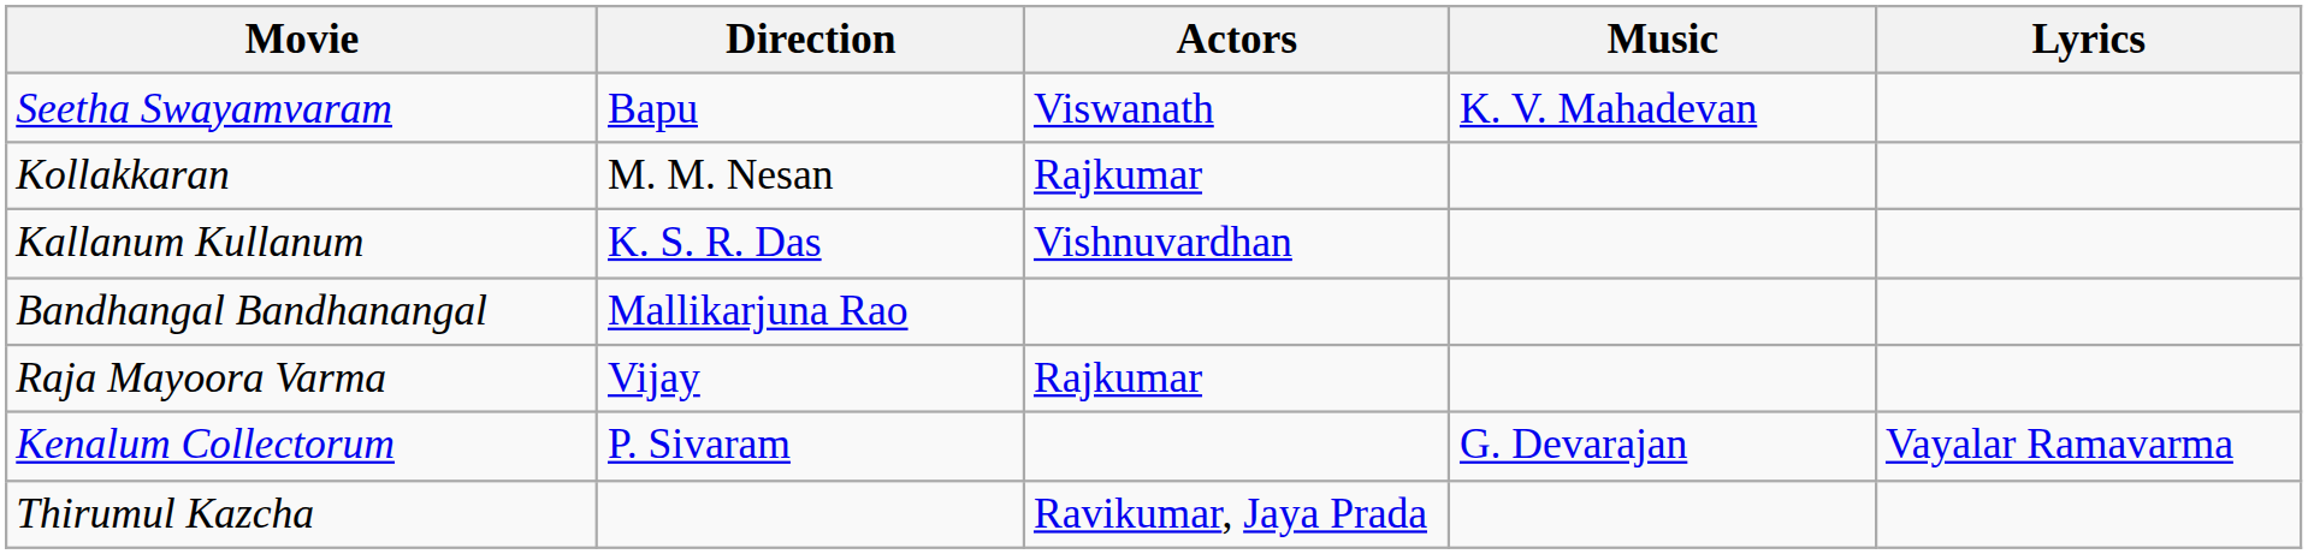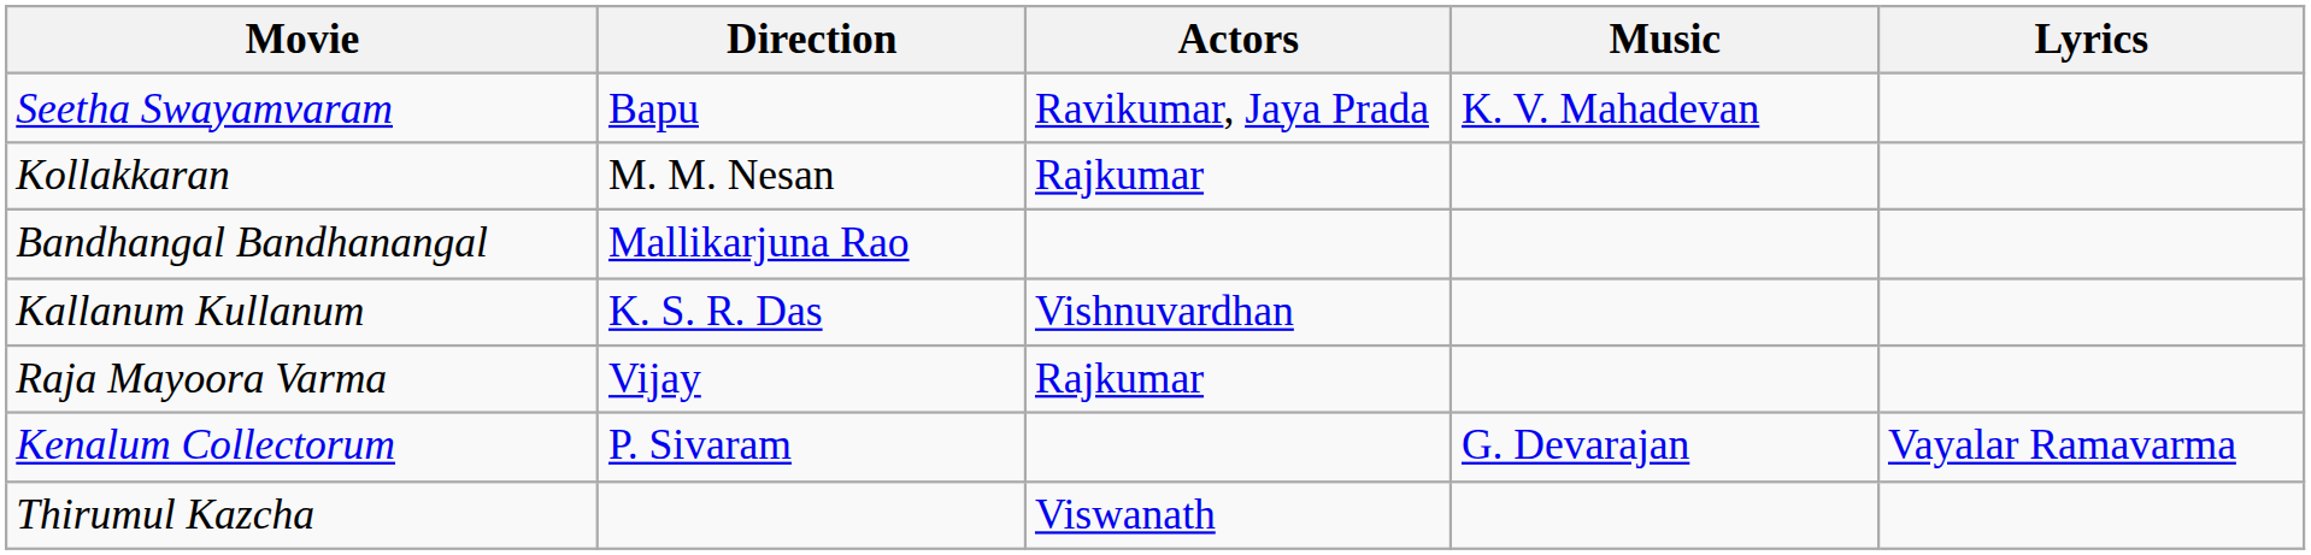Seetha Swayamvaram | Actors: Viswanath -> Ravikumar, Jaya Prada
rows swapped: Bandhangal Bandhanangal <-> Kallanum Kullanum
Thirumul Kazcha | Actors: Ravikumar, Jaya Prada -> Viswanath
